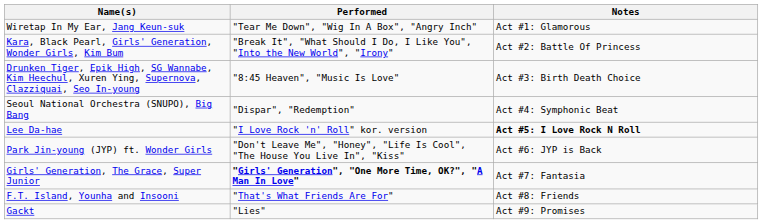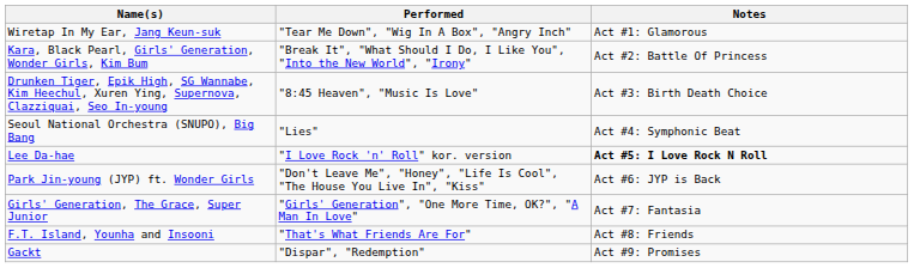Seoul National Orchestra (SNUPO), Big Bang | Performed: "Dispar", "Redemption" -> "Lies"
Girls' Generation, The Grace, Super Junior | Performed: bold -> normal
Gackt | Performed: "Lies" -> "Dispar", "Redemption"
